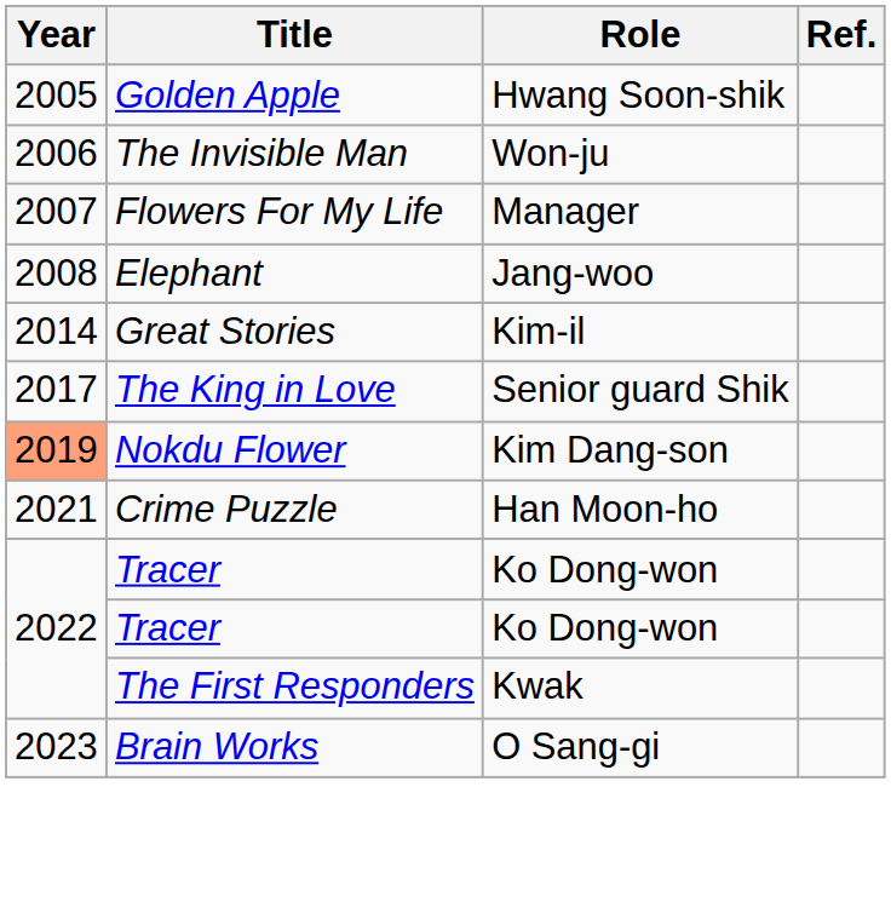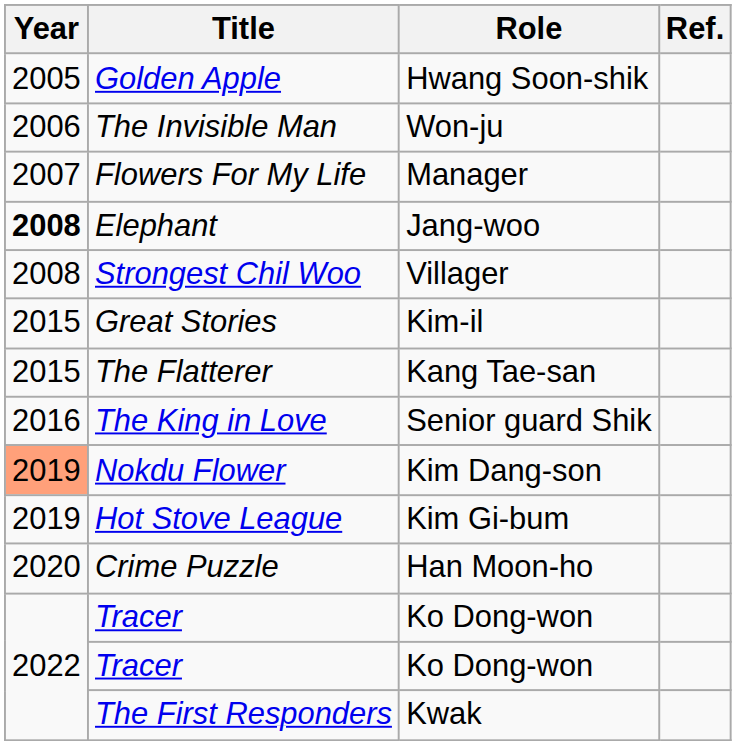Elephant | Year: normal -> bold
+ row: 2008 | Strongest Chil Woo | Villager
Great Stories | Year: 2014 -> 2015
+ row: 2015 | The Flatterer | Kang Tae-san
The King in Love | Year: 2017 -> 2016
+ row: 2019 | Hot Stove League | Kim Gi-bum
Crime Puzzle | Year: 2021 -> 2020
- row: 2023 | Brain Works | O Sang-gi
